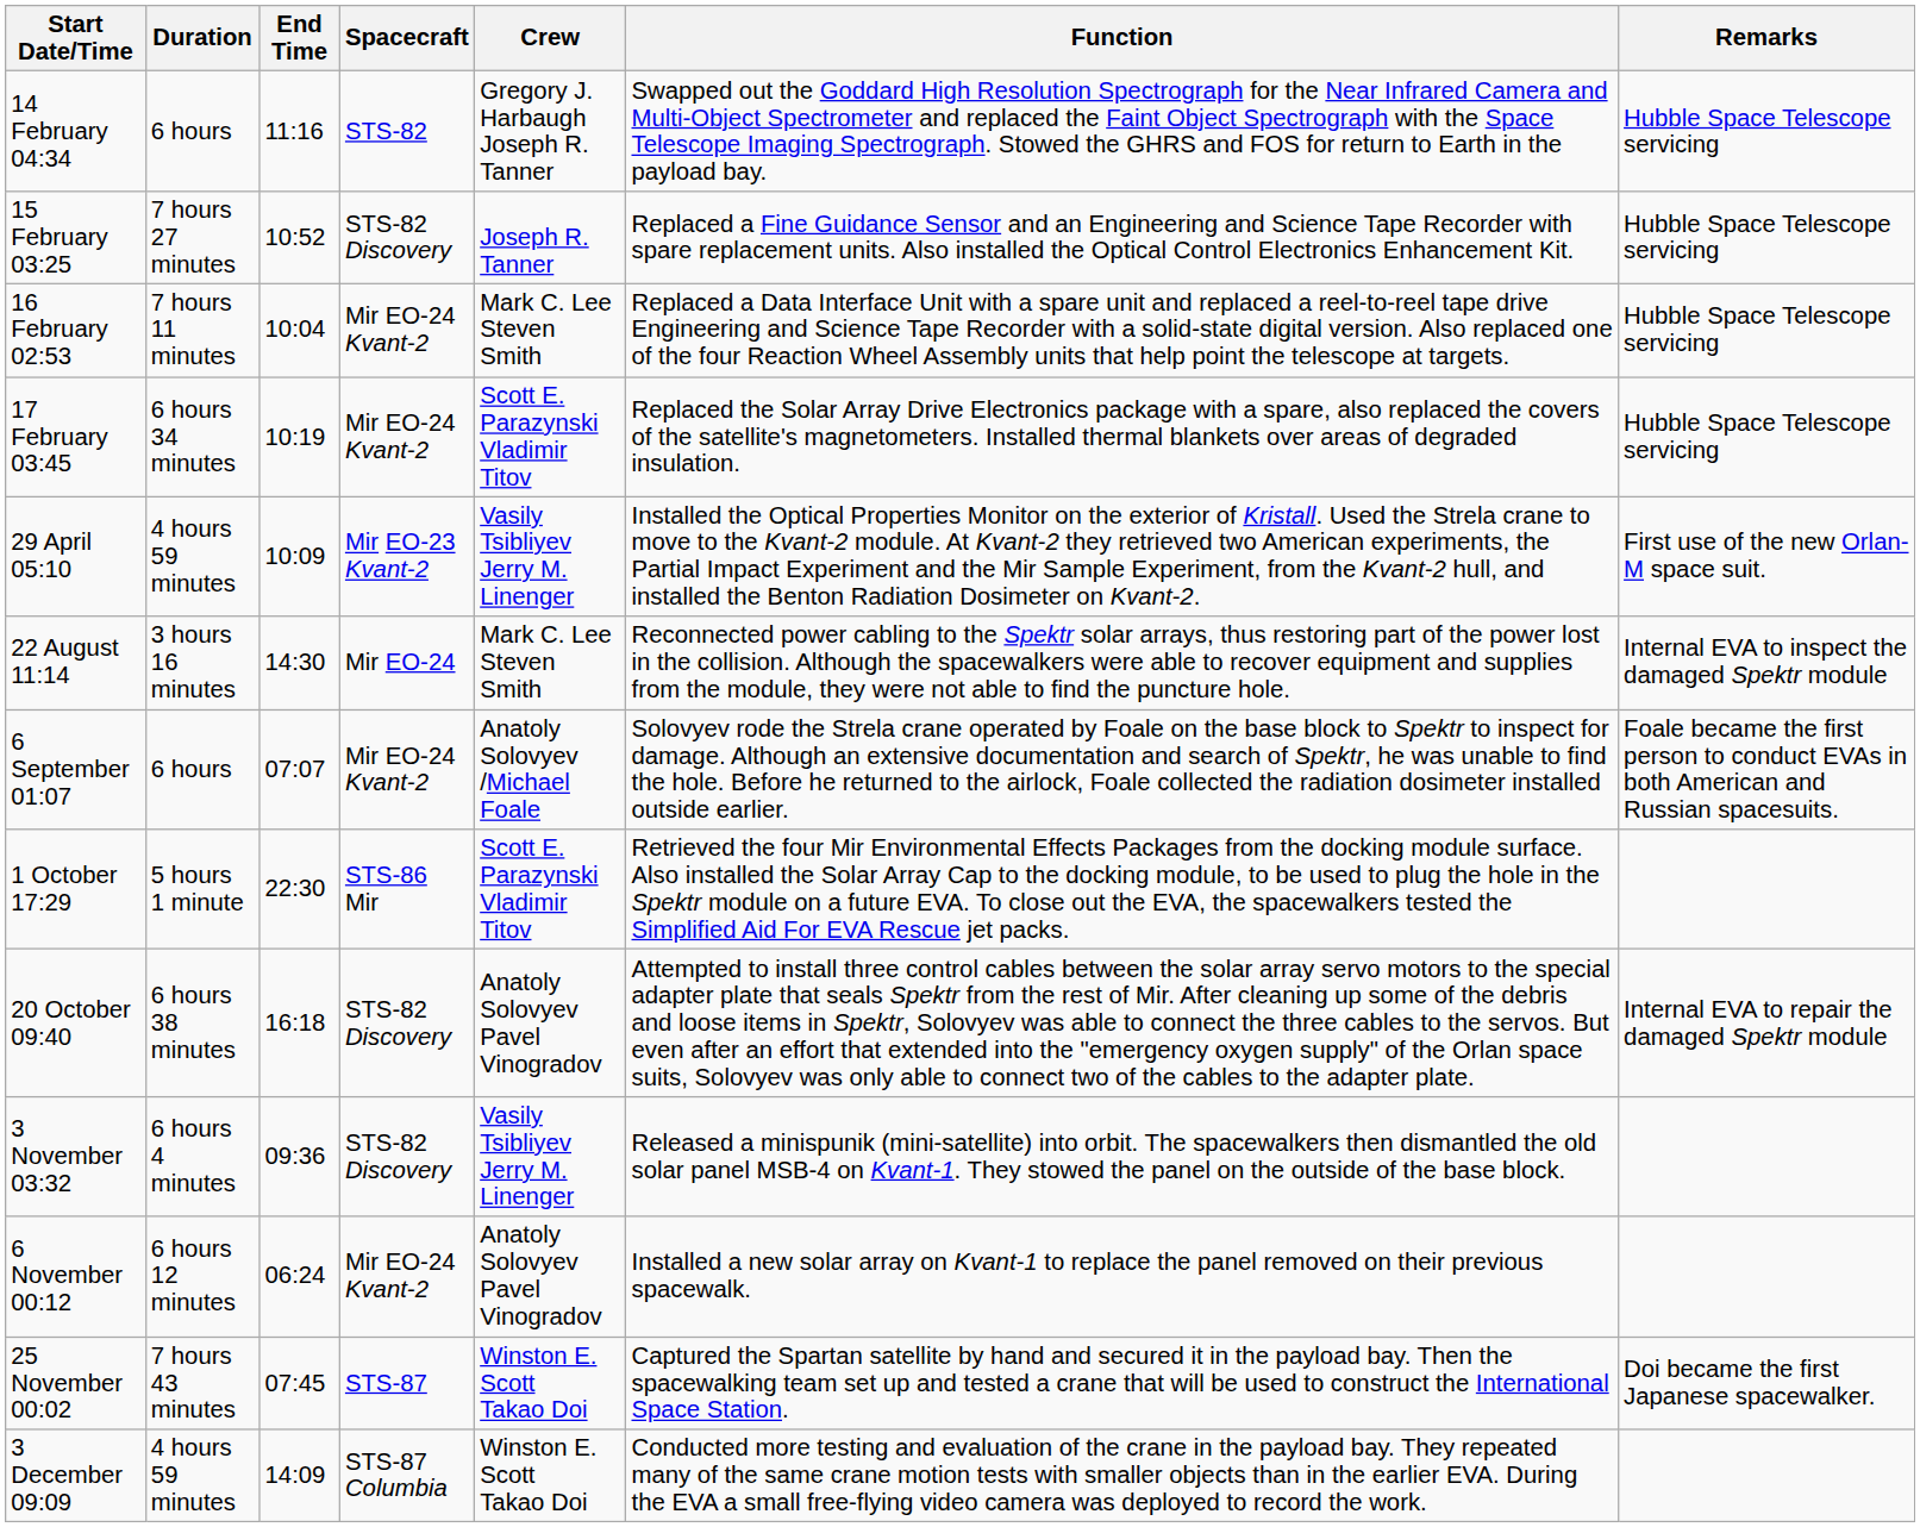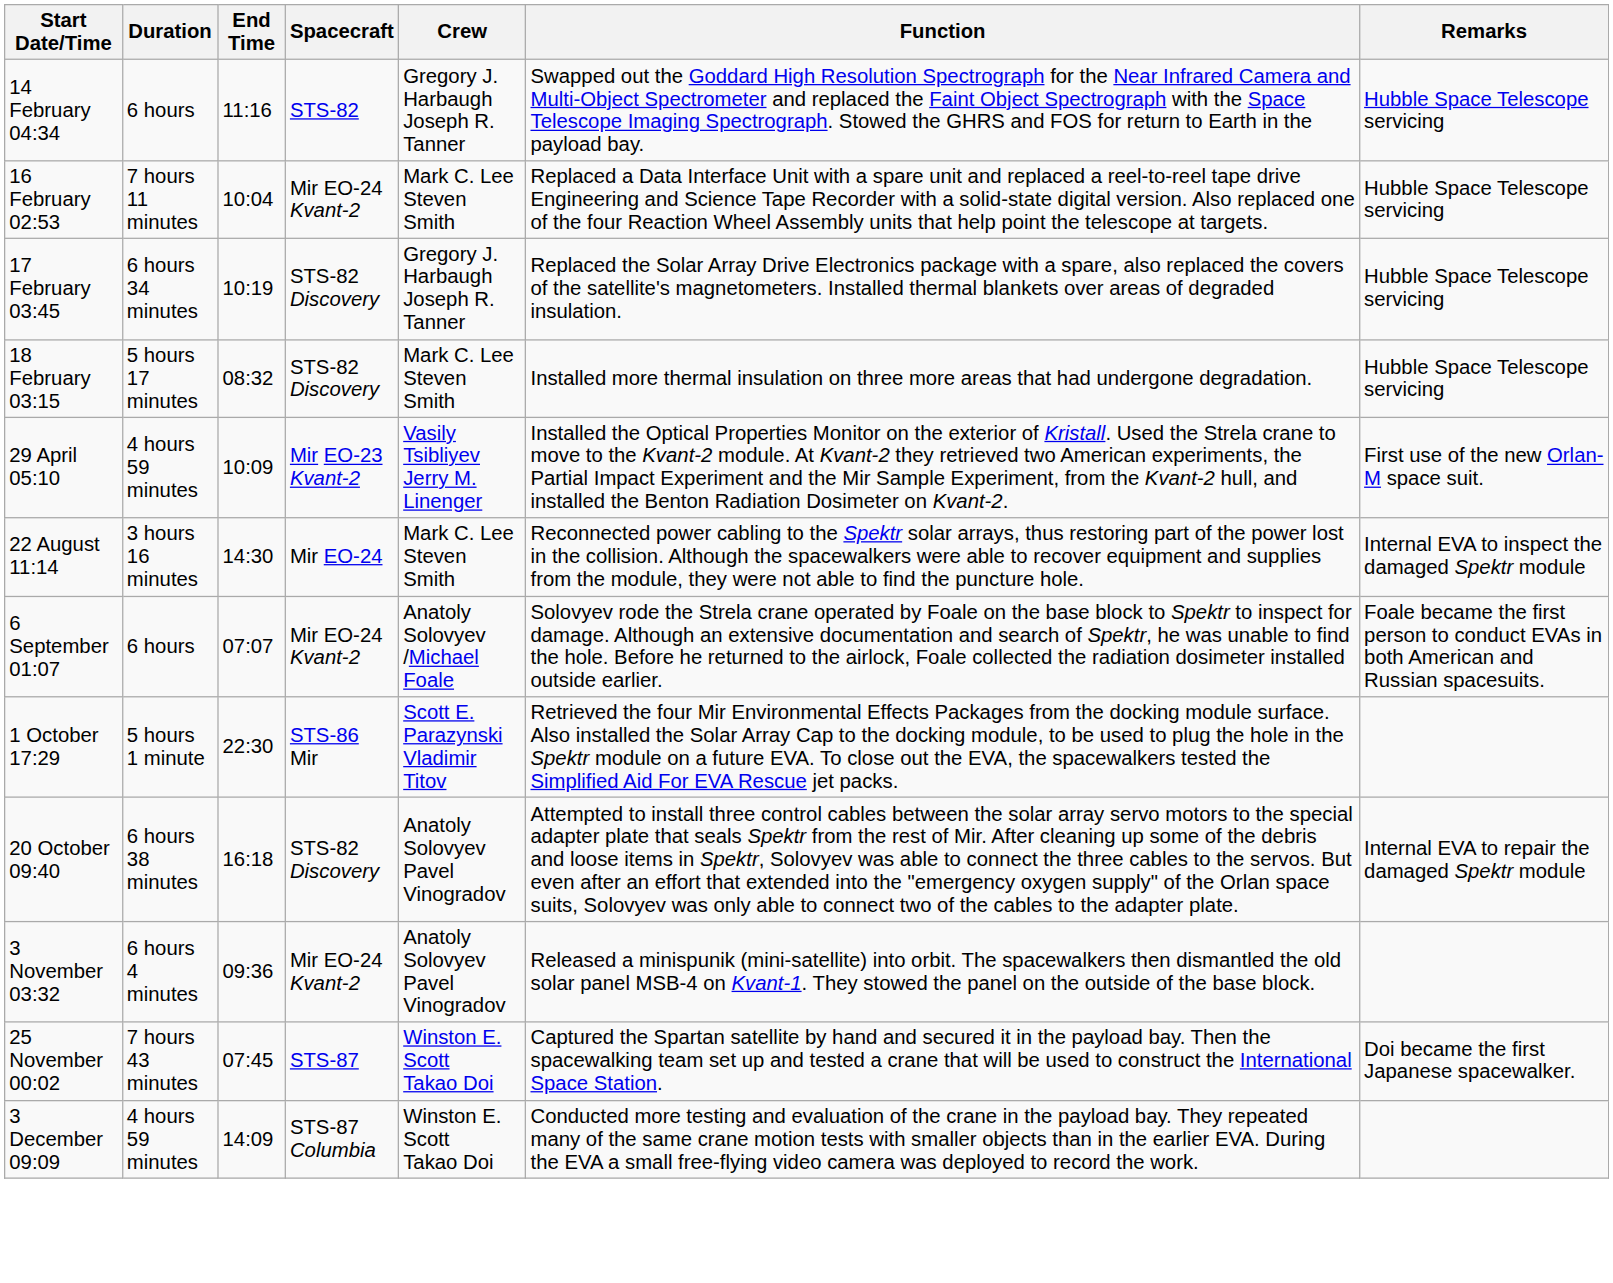- row: 15 February 03:25 | 7 hours 27 minutes | 10:52 | STS-82 Discovery | Joseph R. Tanner | Replaced a Fine Guidance Sensor and an Engineering and Science Tape Recorder with spare replacement units. Also installed the Optical Control Electronics Enhancement Kit. | Hubble Space Telescope servicing
17 February 03:45 | Spacecraft: Mir EO-24 Kvant-2 -> STS-82 Discovery
17 February 03:45 | Crew: Scott E. Parazynski Vladimir Titov -> Gregory J. Harbaugh Joseph R. Tanner
+ row: 18 February 03:15 | 5 hours 17 minutes | 08:32 | STS-82 Discovery | Mark C. Lee Steven Smith | Installed more thermal insulation on three more areas that had undergone degradation. | Hubble Space Telescope servicing
3 November 03:32 | Spacecraft: STS-82 Discovery -> Mir EO-24 Kvant-2
3 November 03:32 | Crew: Vasily Tsibliyev Jerry M. Linenger -> Anatoly Solovyev Pavel Vinogradov
- row: 6 November 00:12 | 6 hours 12 minutes | 06:24 | Mir EO-24 Kvant-2 | Anatoly Solovyev Pavel Vinogradov | Installed a new solar array on Kvant-1 to replace the panel removed on their previous spacewalk.
